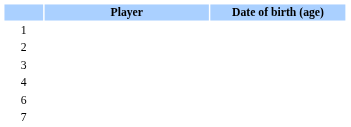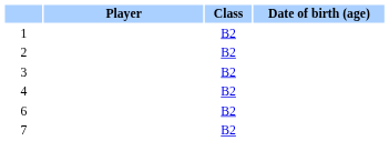+ column: Class | B2 | B2 | B2 | B2 | B2 | B2
